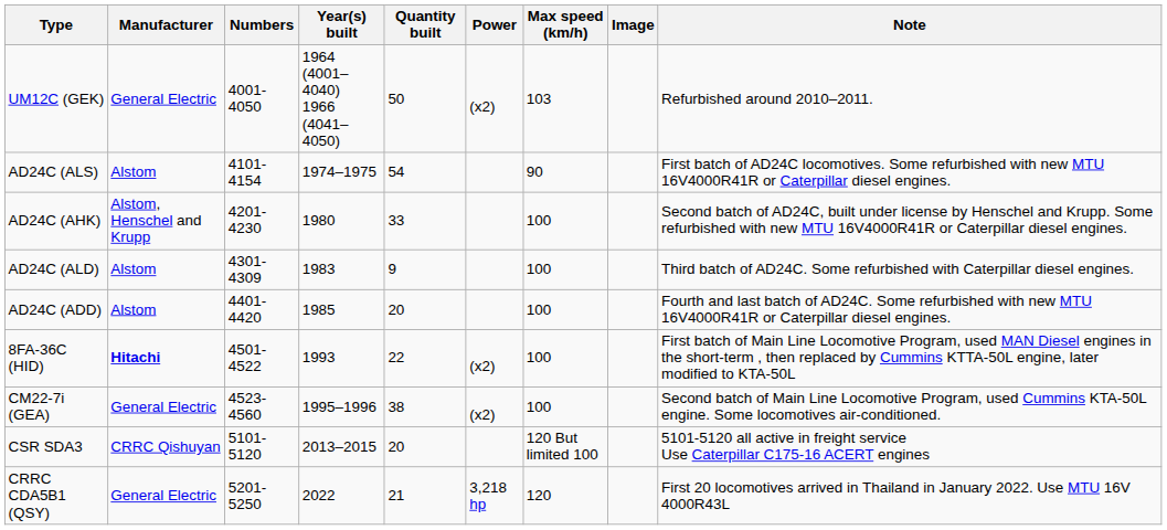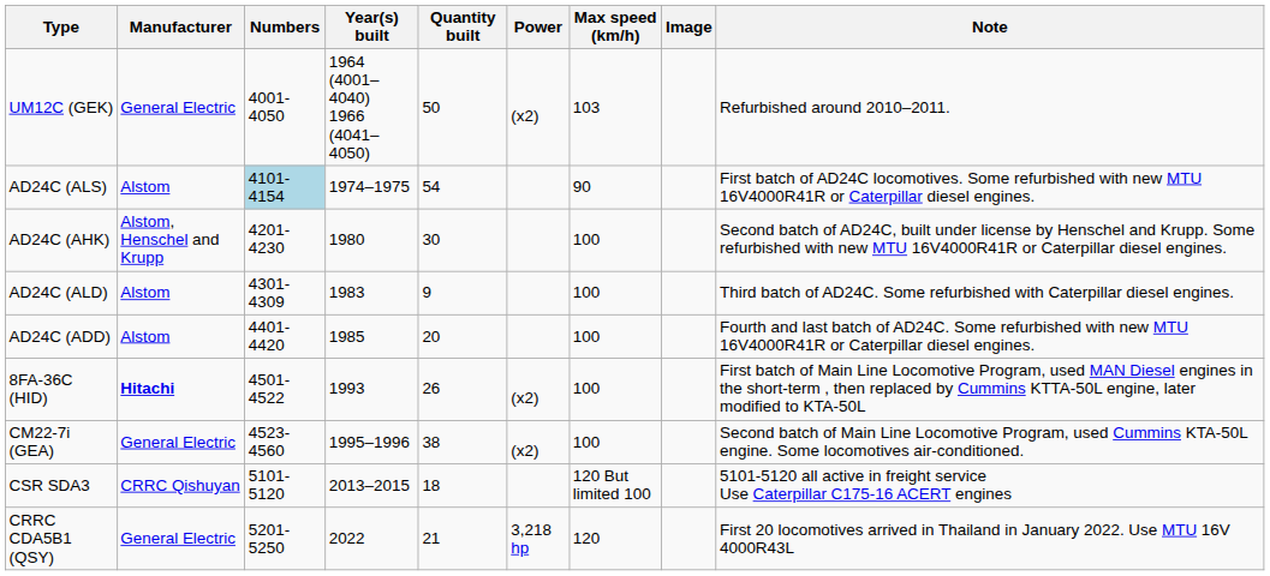AD24C (ALS) | Numbers: no background -> lightblue background
AD24C (AHK) | Quantity built: 33 -> 30
8FA-36C (HID) | Quantity built: 22 -> 26
CSR SDA3 | Quantity built: 20 -> 18
